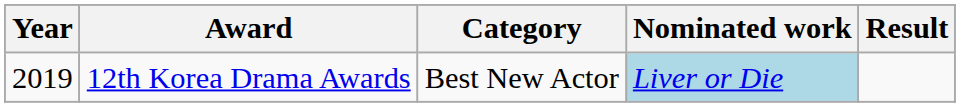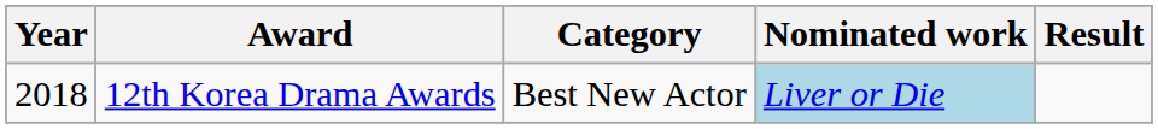12th Korea Drama Awards | Year: 2019 -> 2018
